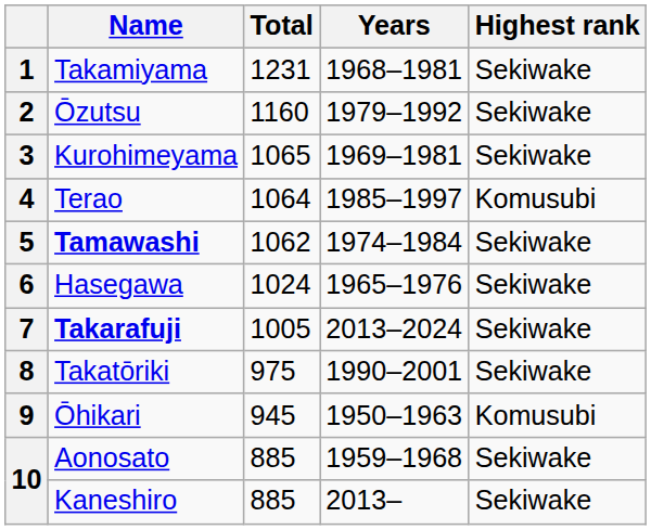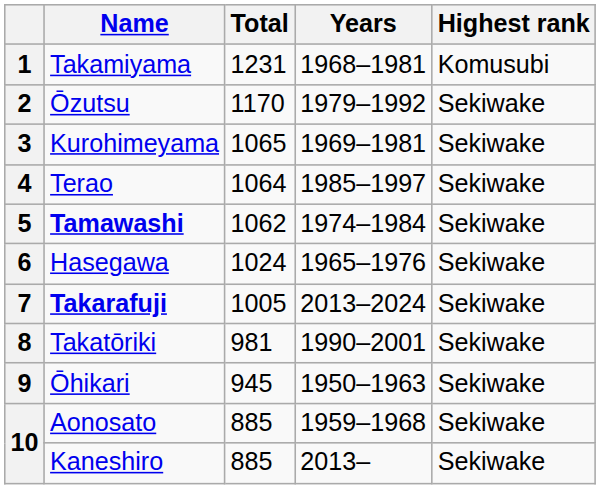1 | Highest rank: Sekiwake -> Komusubi
2 | Total: 1160 -> 1170
4 | Highest rank: Komusubi -> Sekiwake
8 | Total: 975 -> 981
9 | Highest rank: Komusubi -> Sekiwake
